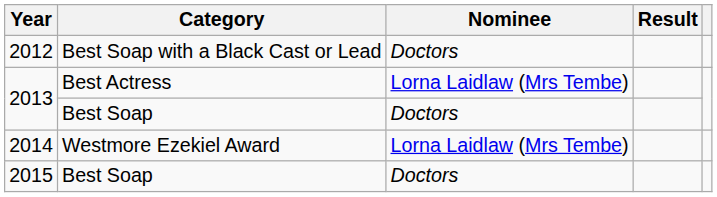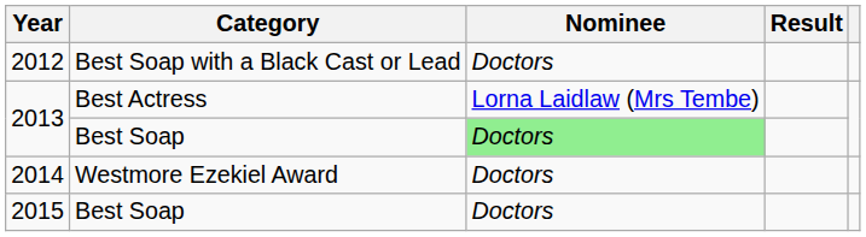2013 / Best Soap | Nominee: no background -> lightgreen background
2014 | Nominee: Lorna Laidlaw (Mrs Tembe) -> Doctors
